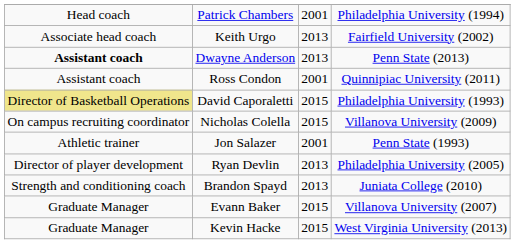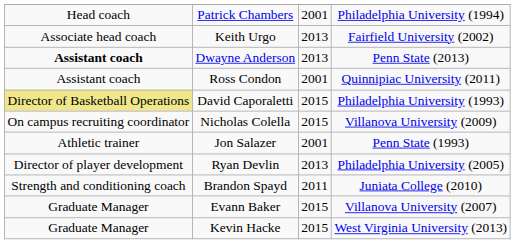Brandon Spayd | column 3: 2013 -> 2011
